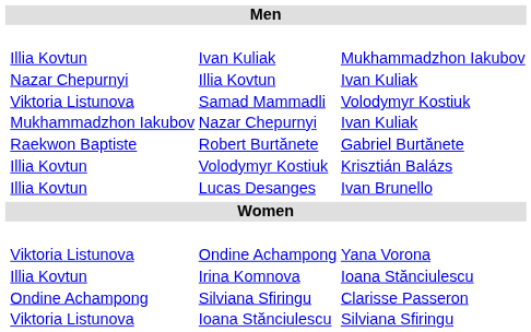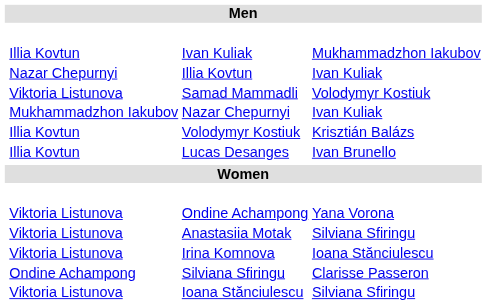- row: Raekwon Baptiste | Robert Burtănete | Gabriel Burtănete
+ row: Viktoria Listunova | Anastasiia Motak | Silviana Sfiringu
Irina Komnova | column 2: Illia Kovtun -> Viktoria Listunova
